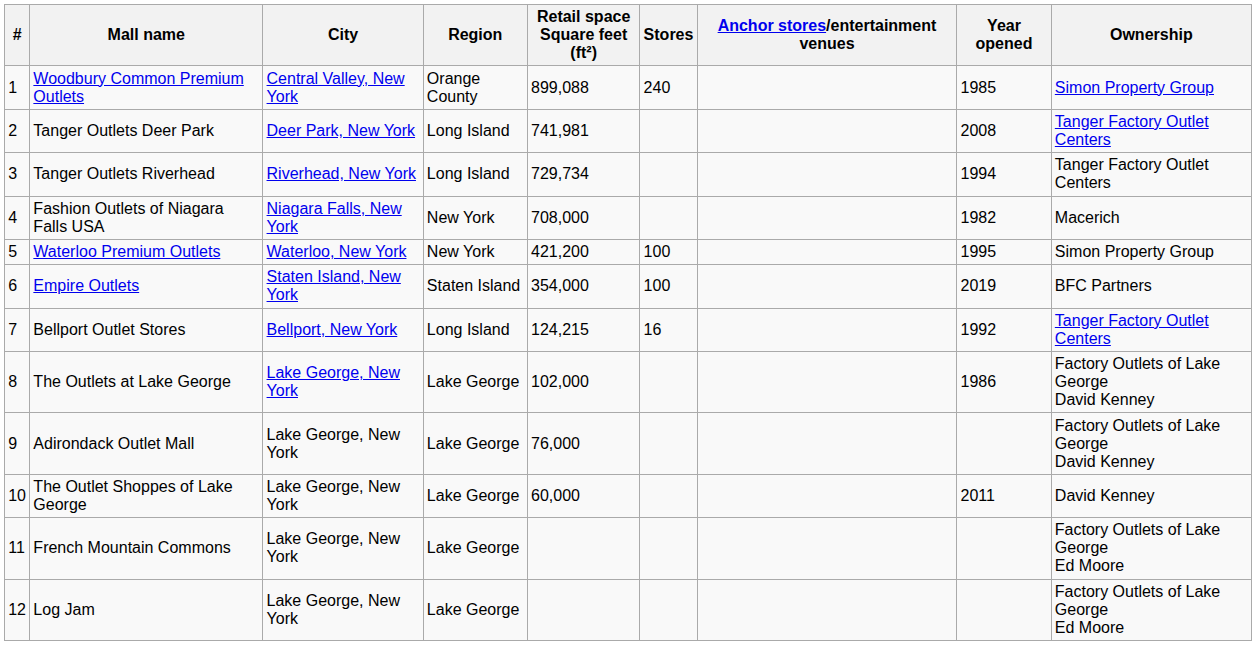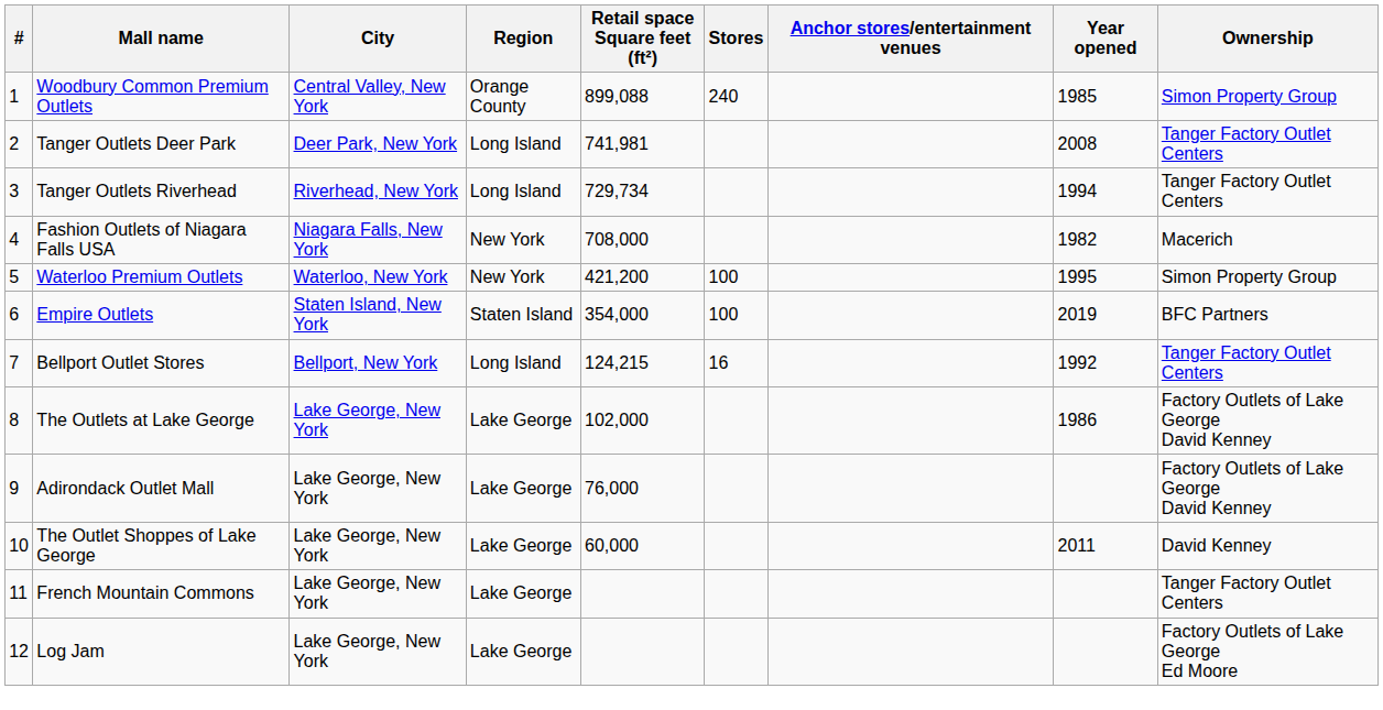French Mountain Commons | Ownership: Factory Outlets of Lake George Ed Moore -> Tanger Factory Outlet Centers
